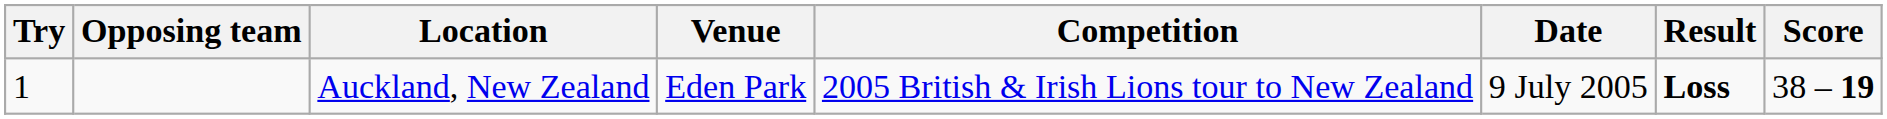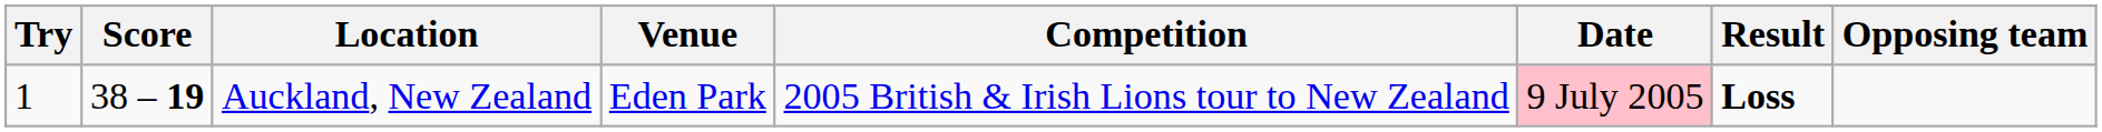columns swapped: Opposing team <-> Score
Auckland, New Zealand | Date: no background -> pink background
